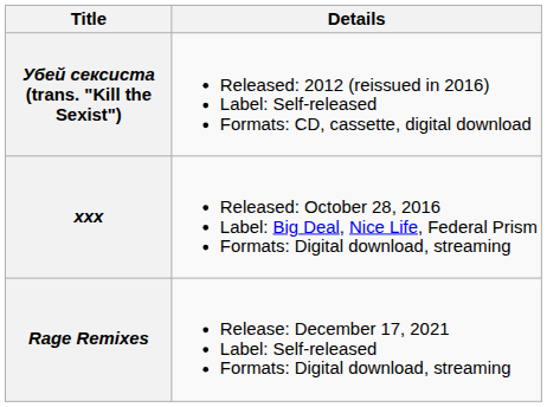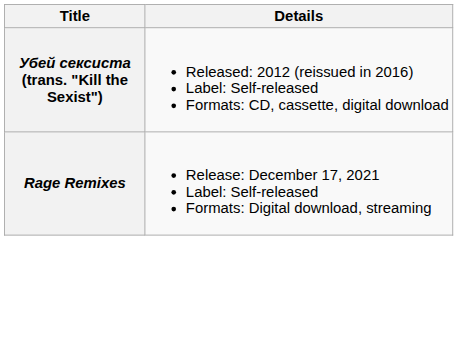- row: xxx | Released: October 28, 2016 Label: Big Deal, Nice Life, Federal Prism Formats: Digital download, streaming
